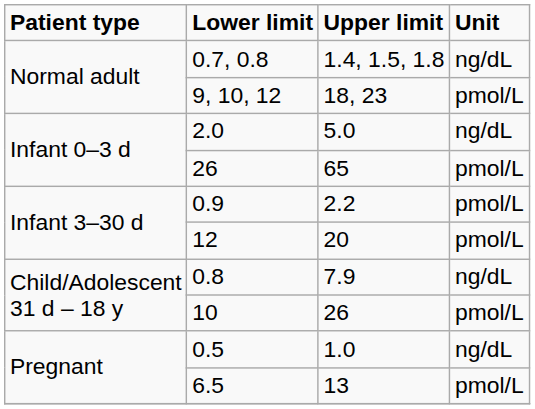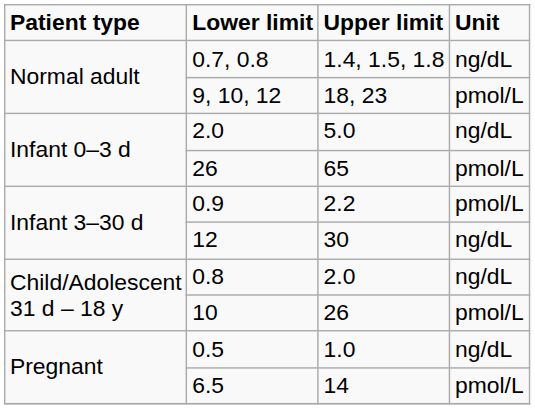12 | Upper limit: 20 -> 30
12 | Unit: pmol/L -> ng/dL
0.8 | Upper limit: 7.9 -> 2.0
6.5 | Upper limit: 13 -> 14
